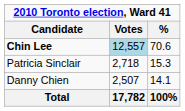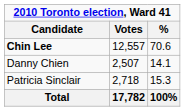Chin Lee | Votes: lightblue background -> no background
rows swapped: Patricia Sinclair <-> Danny Chien
